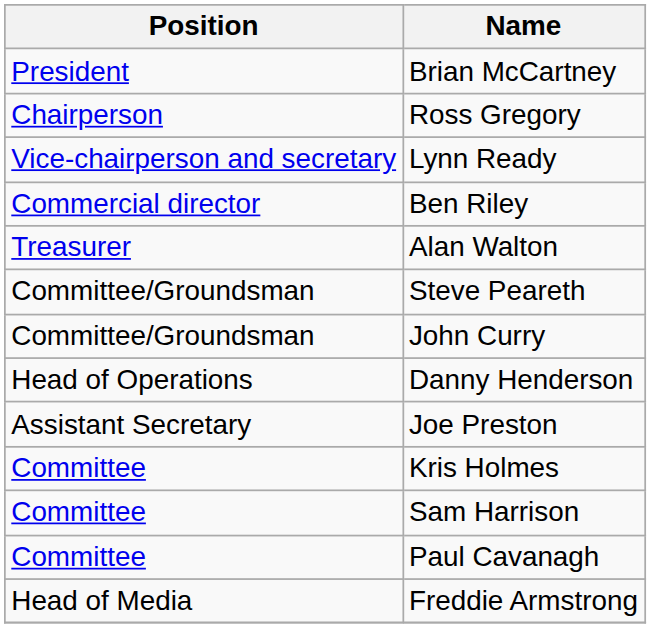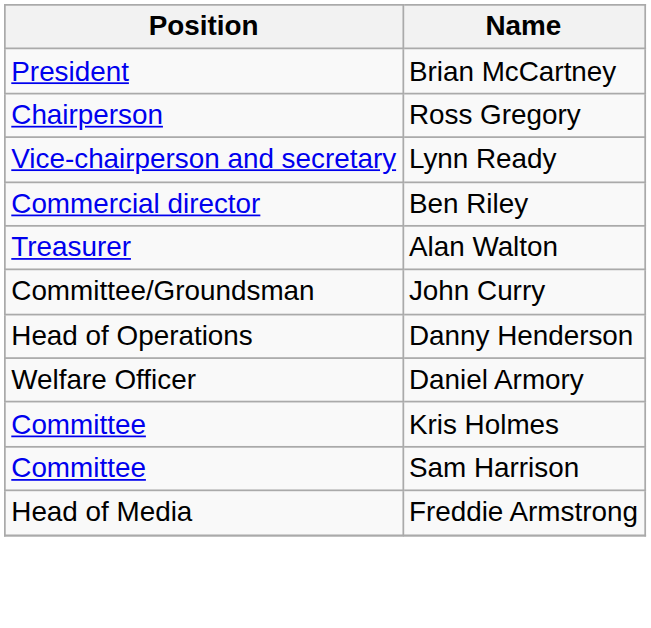- row: Committee/Groundsman | Steve Peareth
+ row: Welfare Officer | Daniel Armory
- row: Assistant Secretary | Joe Preston
- row: Committee | Paul Cavanagh
